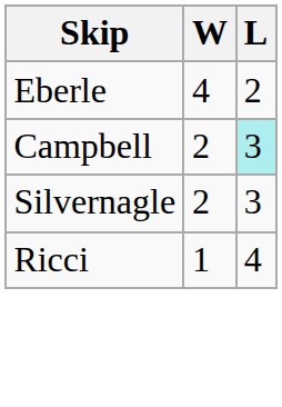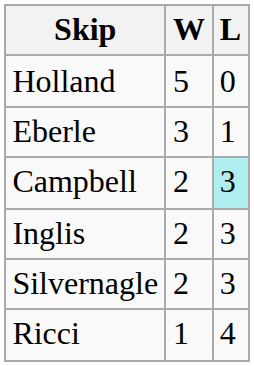+ row: Holland | 5 | 0
Eberle | W: 4 -> 3
Eberle | L: 2 -> 1
+ row: Inglis | 2 | 3
